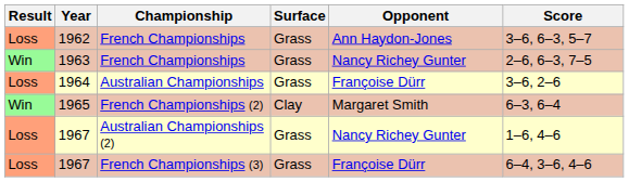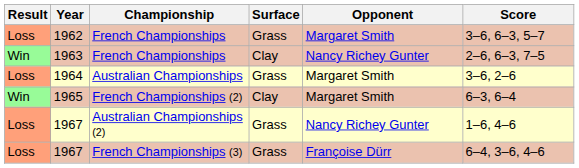1962 | Opponent: Ann Haydon-Jones -> Margaret Smith
1963 | Surface: Grass -> Clay
1964 | Opponent: Françoise Dürr -> Margaret Smith
